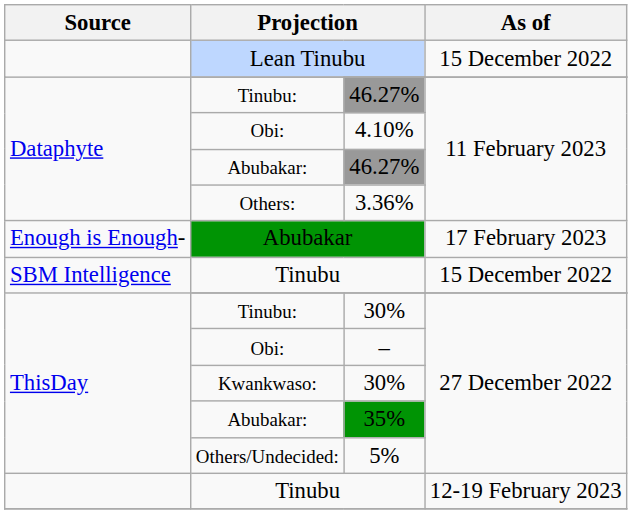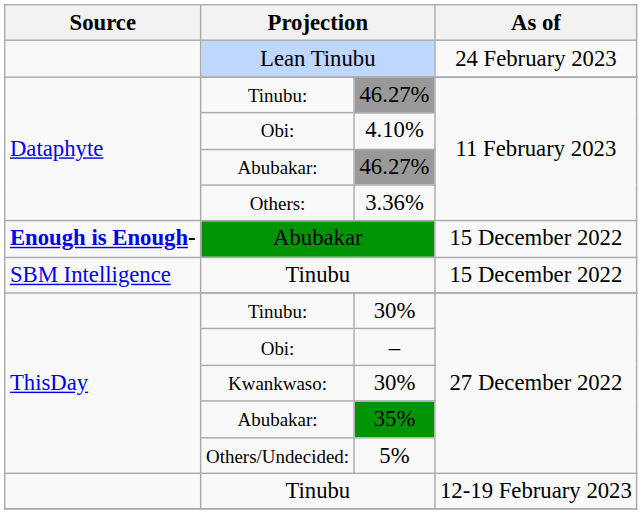Lean Tinubu | As of: 15 December 2022 -> 24 February 2023
Abubakar | Source: normal -> bold
Abubakar | As of: 17 February 2023 -> 15 December 2022
